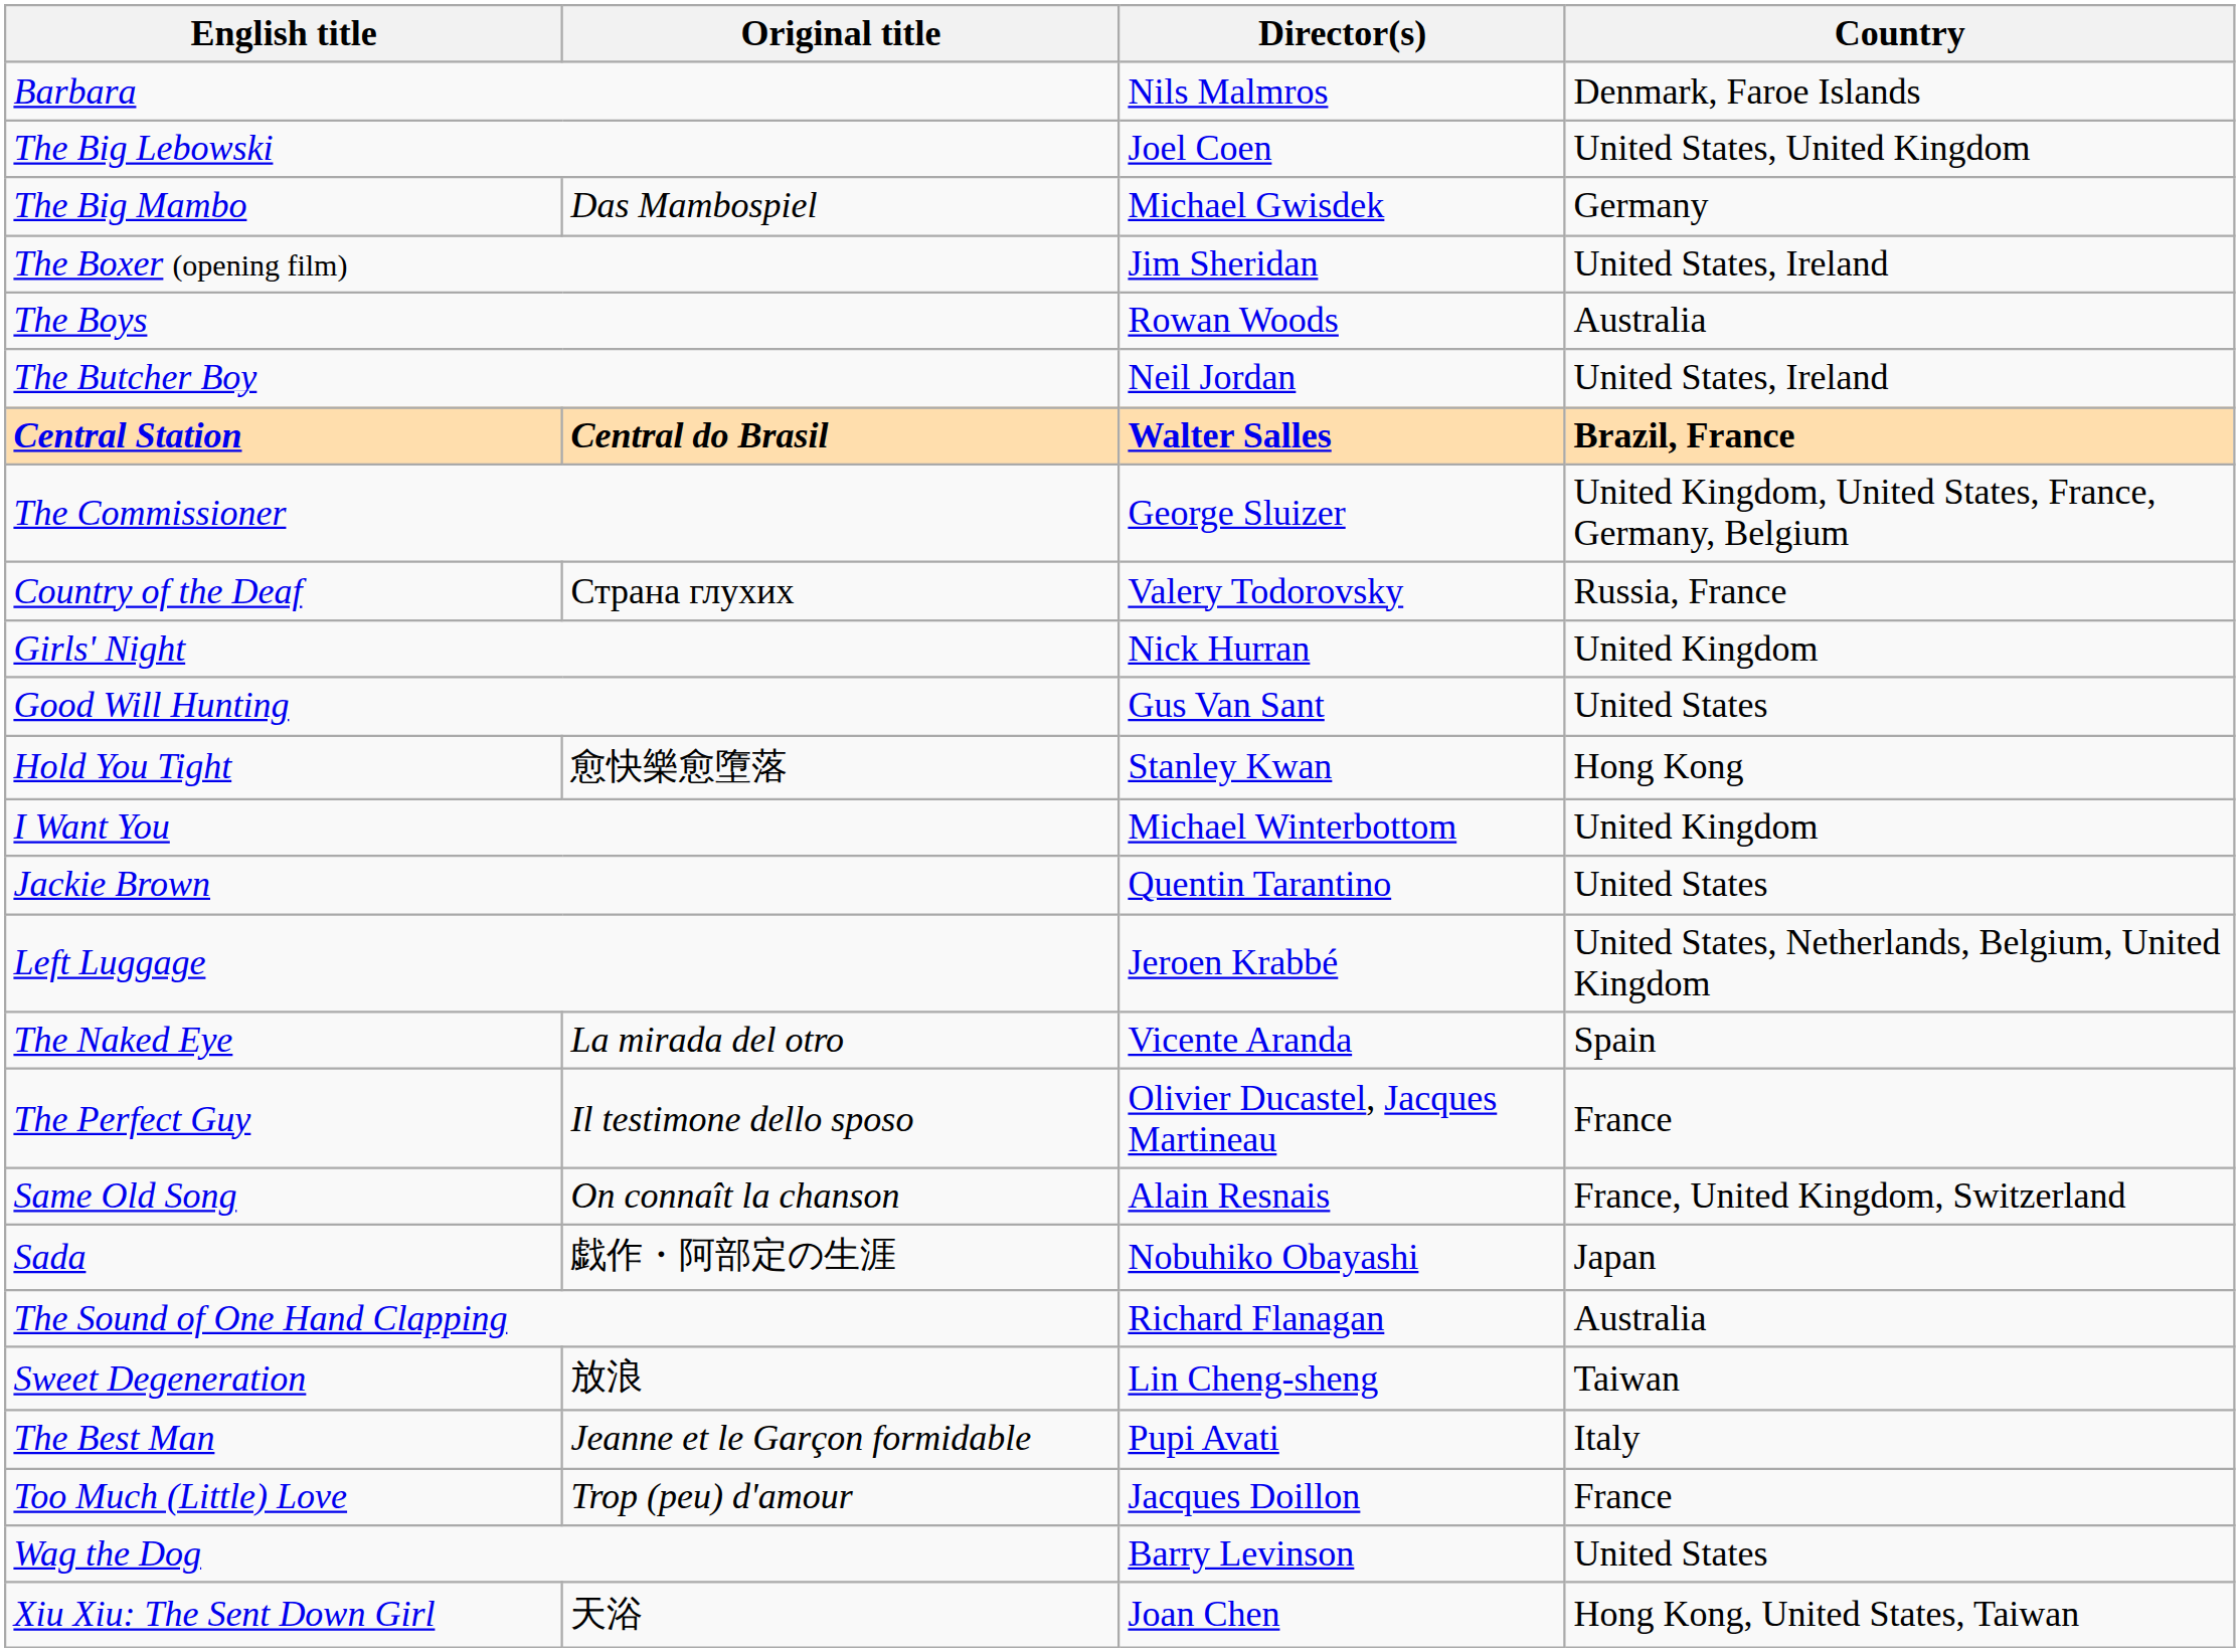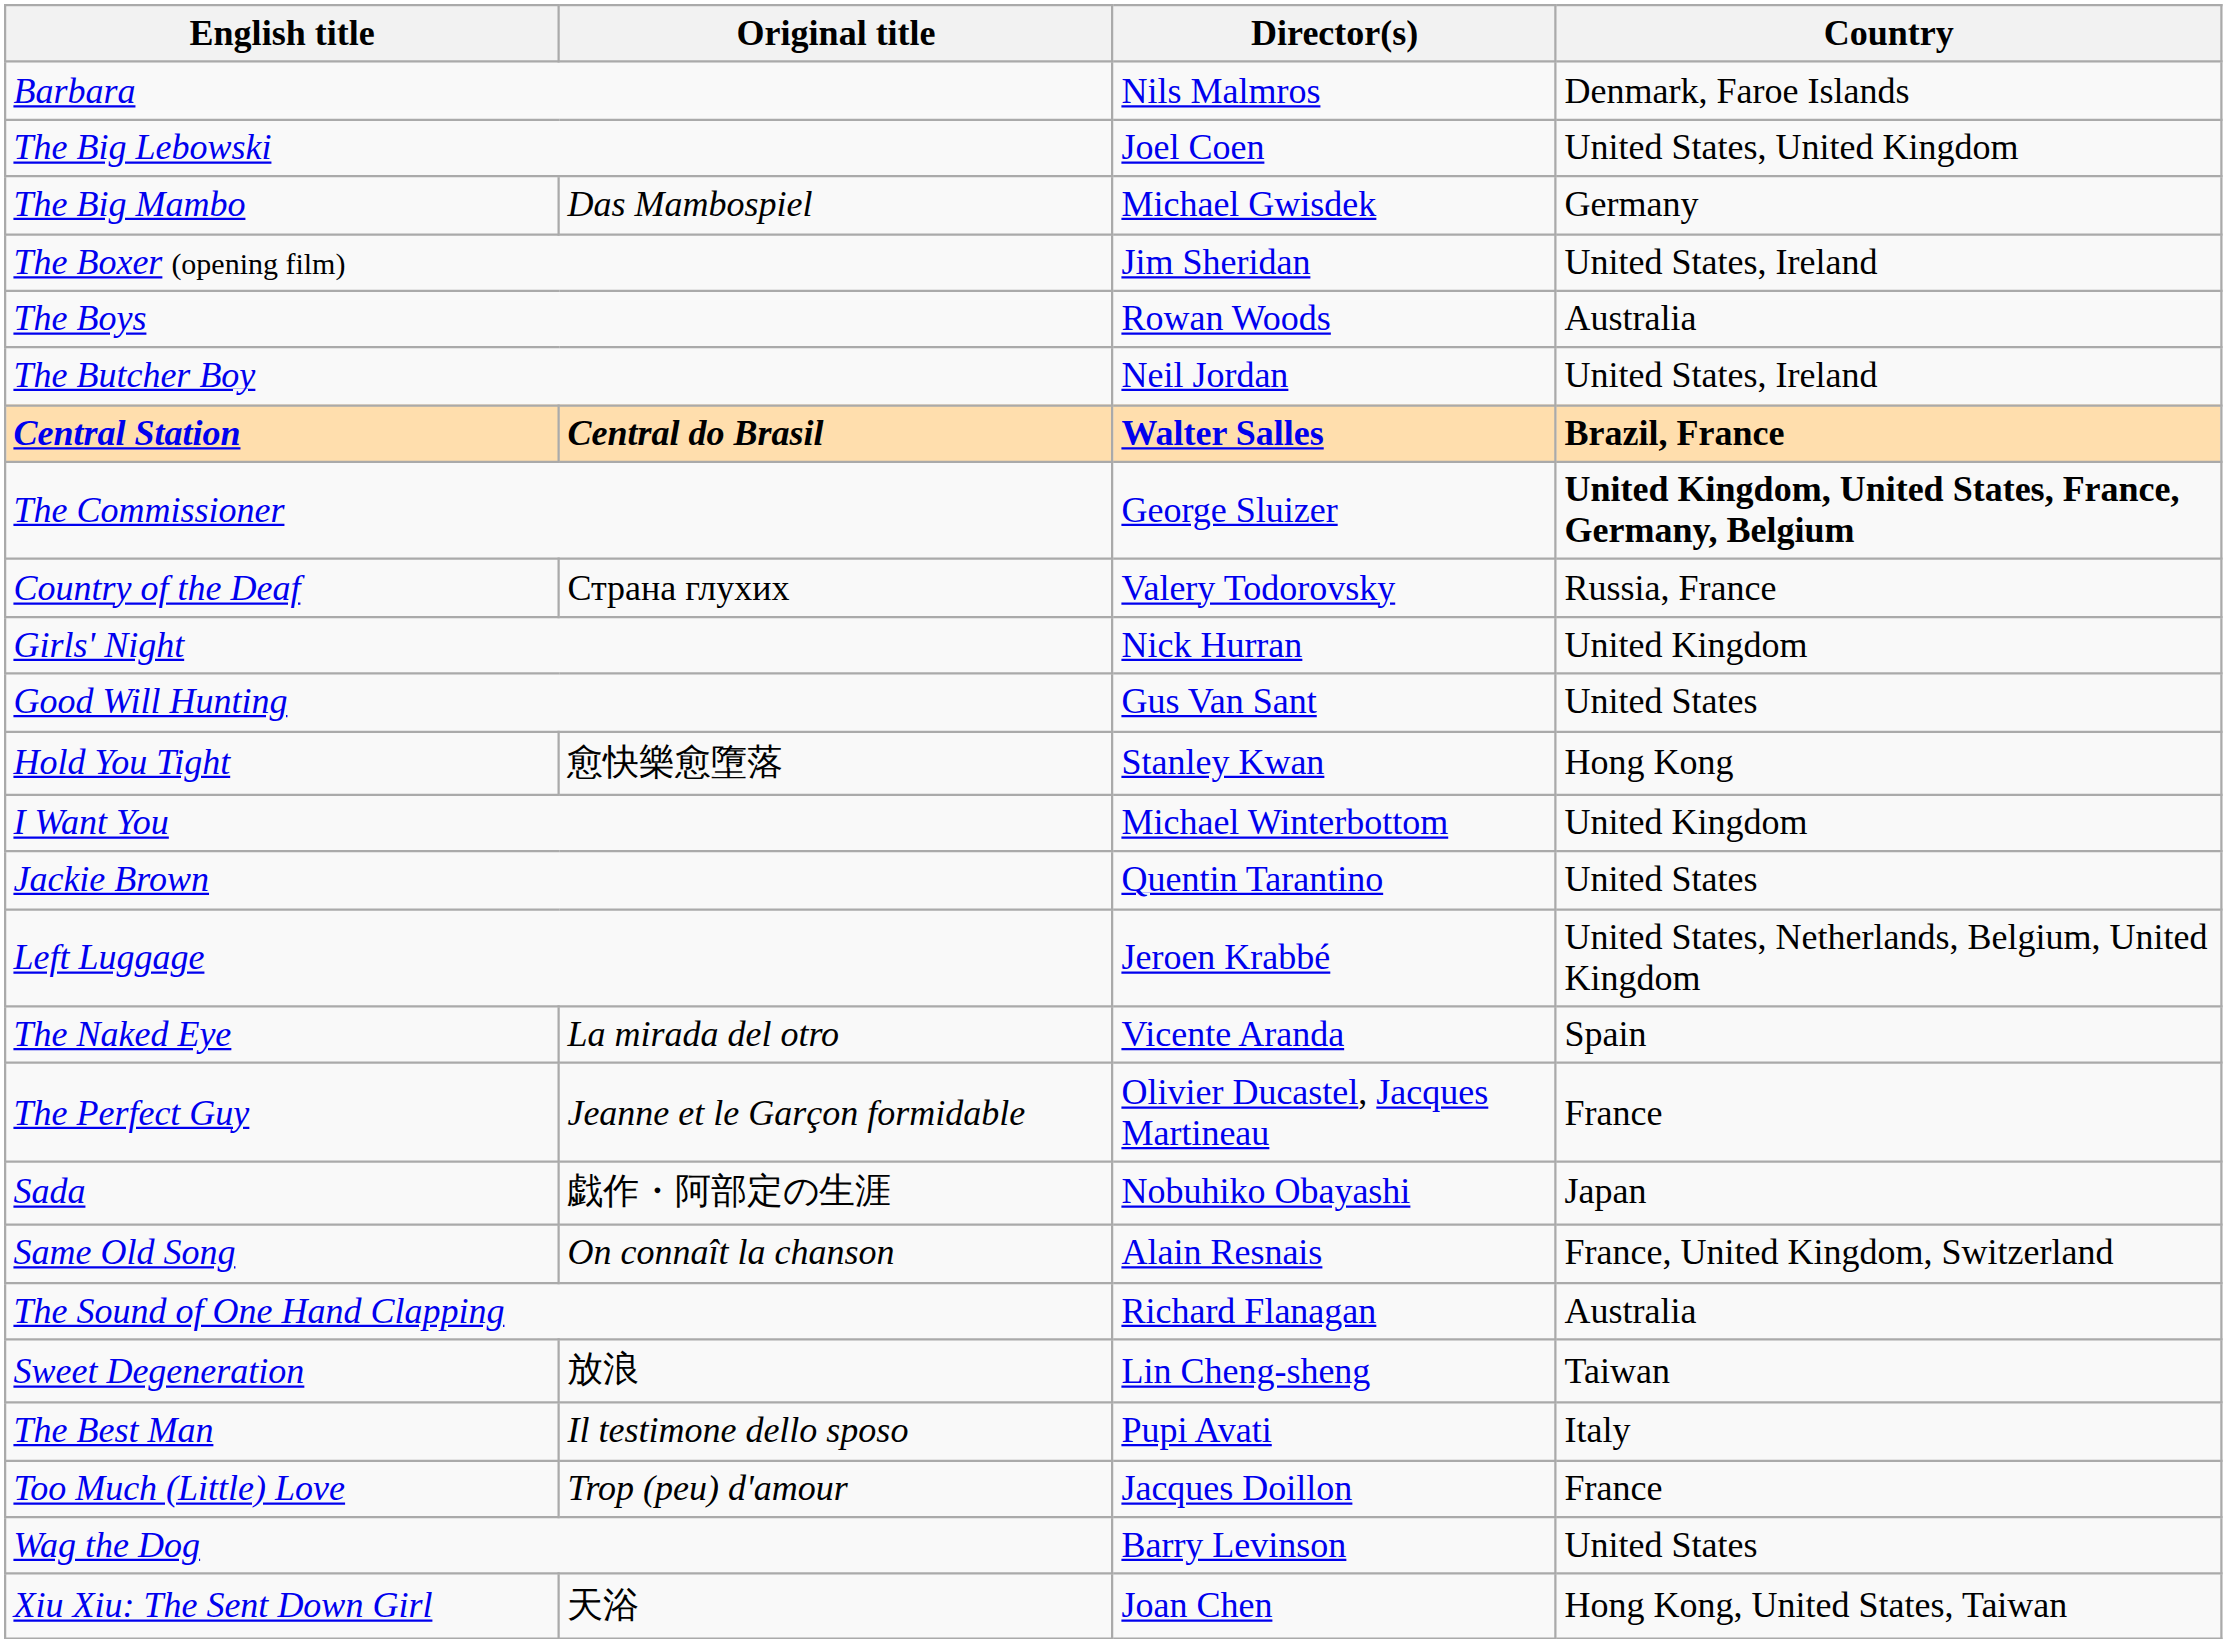The Commissioner | Country: normal -> bold
The Perfect Guy | Original title: Il testimone dello sposo -> Jeanne et le Garçon formidable
rows swapped: Sada <-> Same Old Song
The Best Man | Original title: Jeanne et le Garçon formidable -> Il testimone dello sposo
